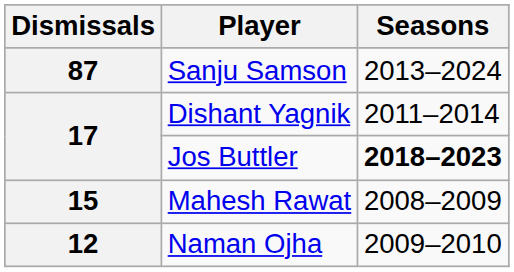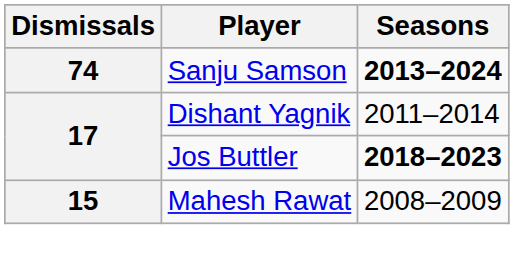Sanju Samson | Dismissals: 87 -> 74
Sanju Samson | Seasons: normal -> bold
- row: 12 | Naman Ojha | 2009–2010
